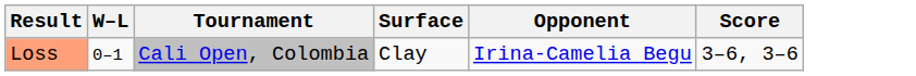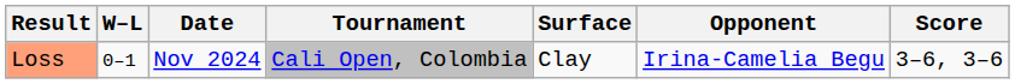+ column: Date | Nov 2024
